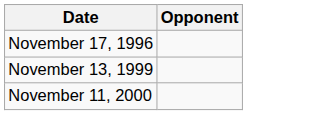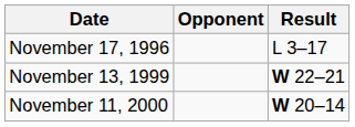+ column: Result | L 3–17 | W 22–21 | W 20–14
